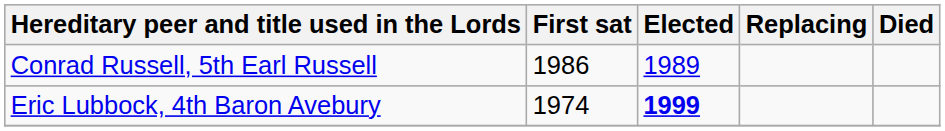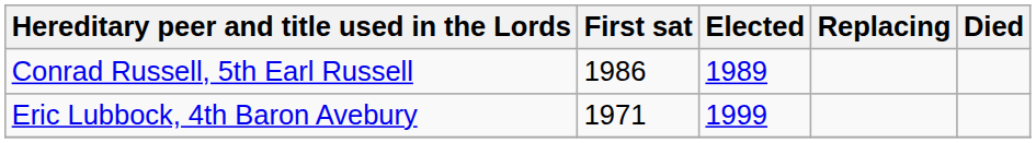Eric Lubbock, 4th Baron Avebury | First sat: 1974 -> 1971
Eric Lubbock, 4th Baron Avebury | Elected: bold -> normal
